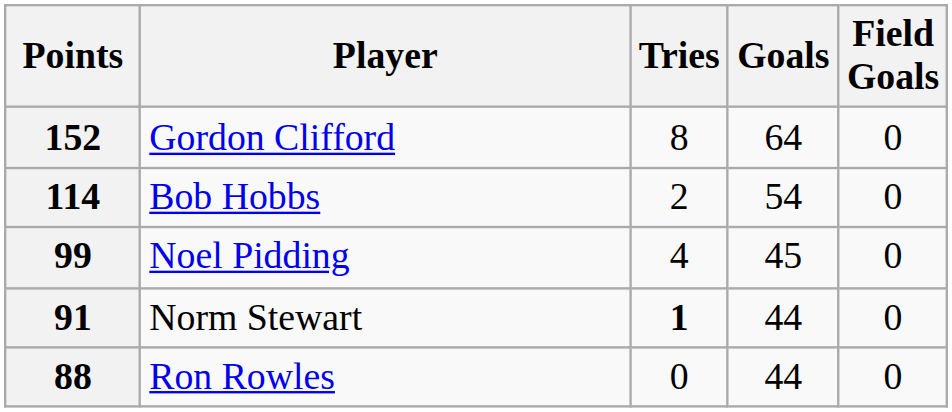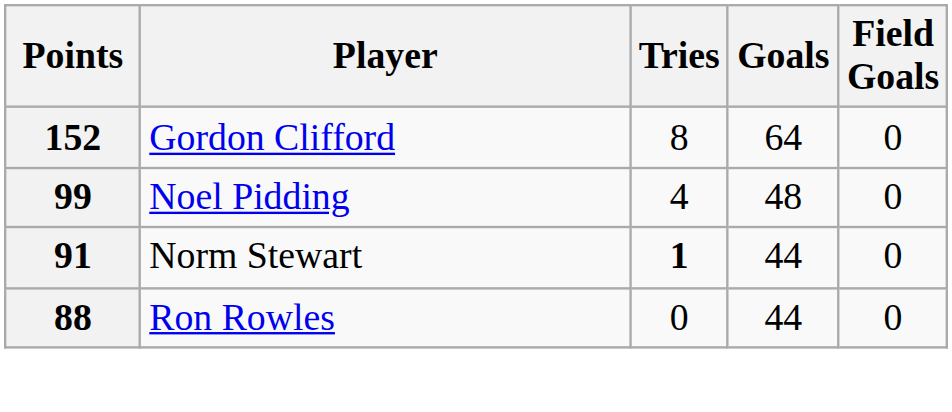- row: 114 | Bob Hobbs | 2 | 54 | 0
99 | Goals: 45 -> 48
